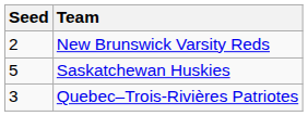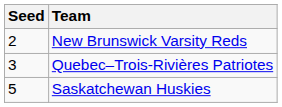rows swapped: Quebec–Trois-Rivières Patriotes <-> Saskatchewan Huskies
